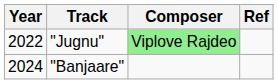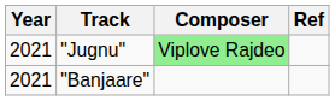"Jugnu" | Year: 2022 -> 2021
"Banjaare" | Year: 2024 -> 2021
